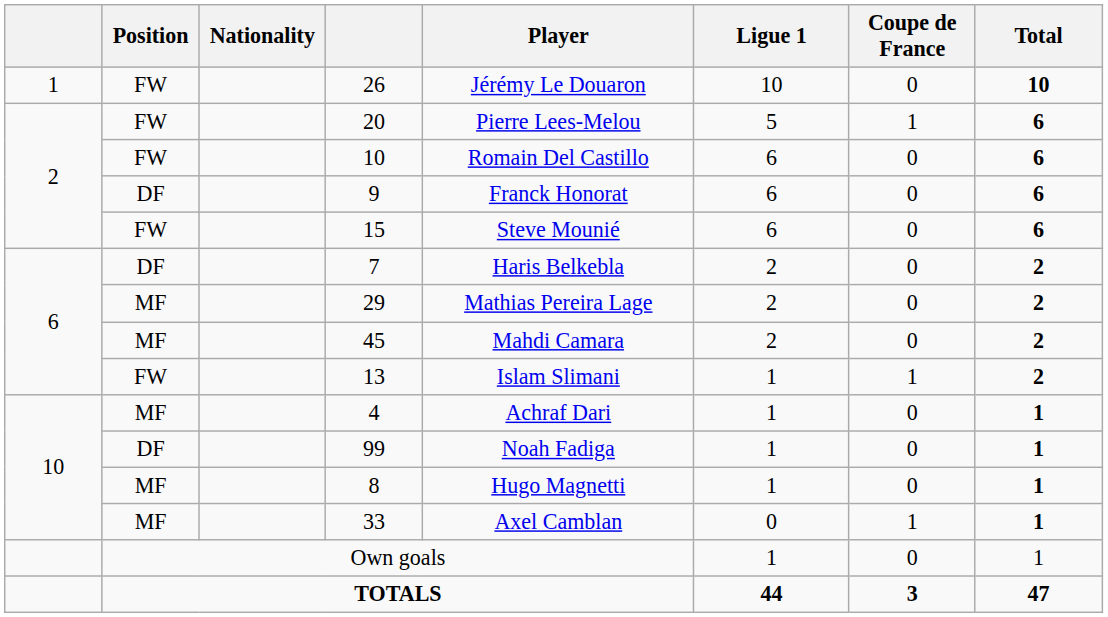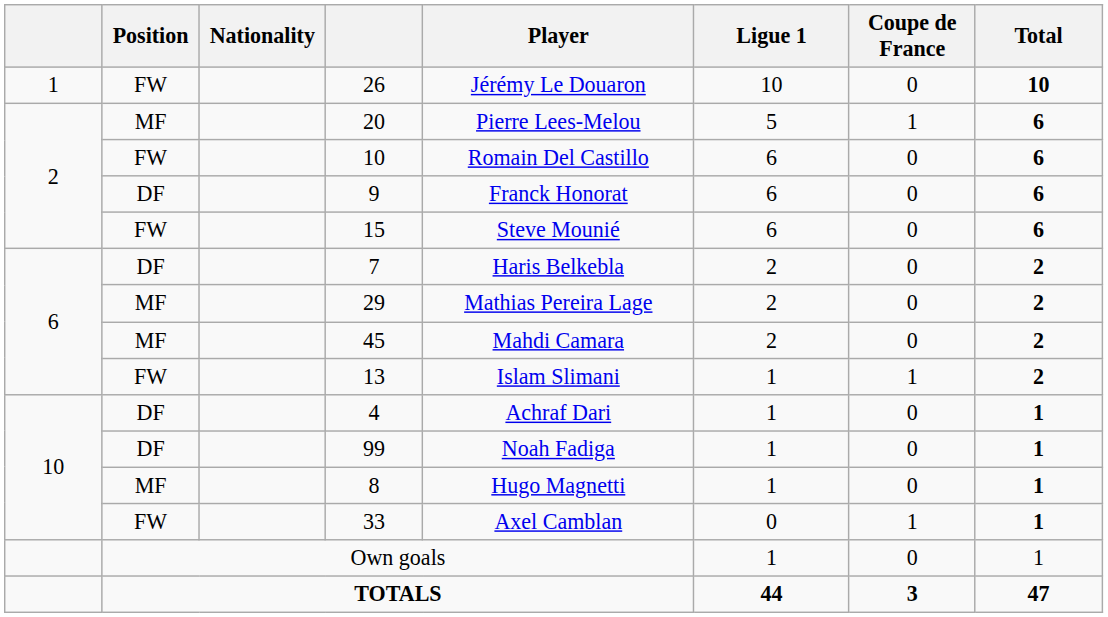20 | Position: FW -> MF
4 | Position: MF -> DF
33 | Position: MF -> FW
